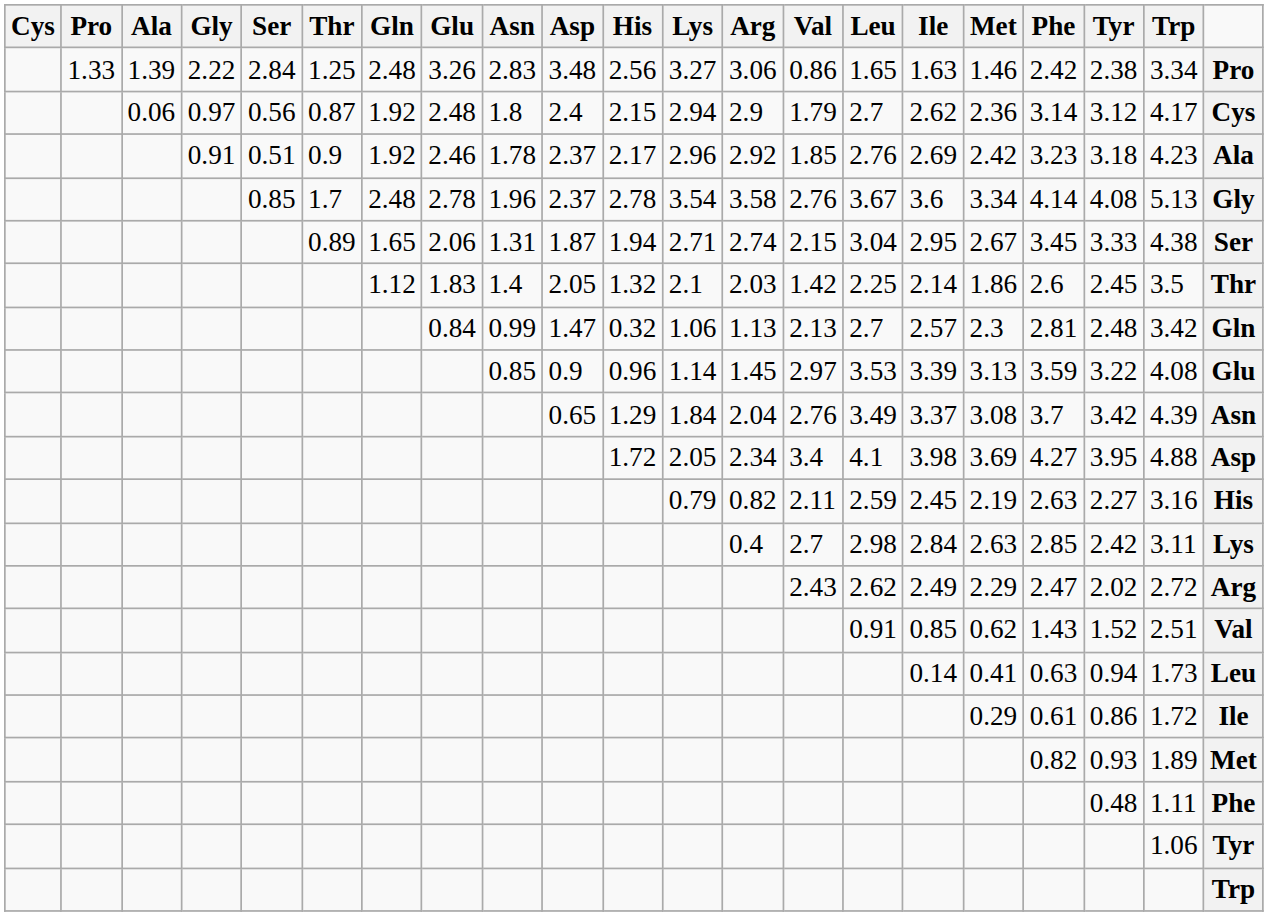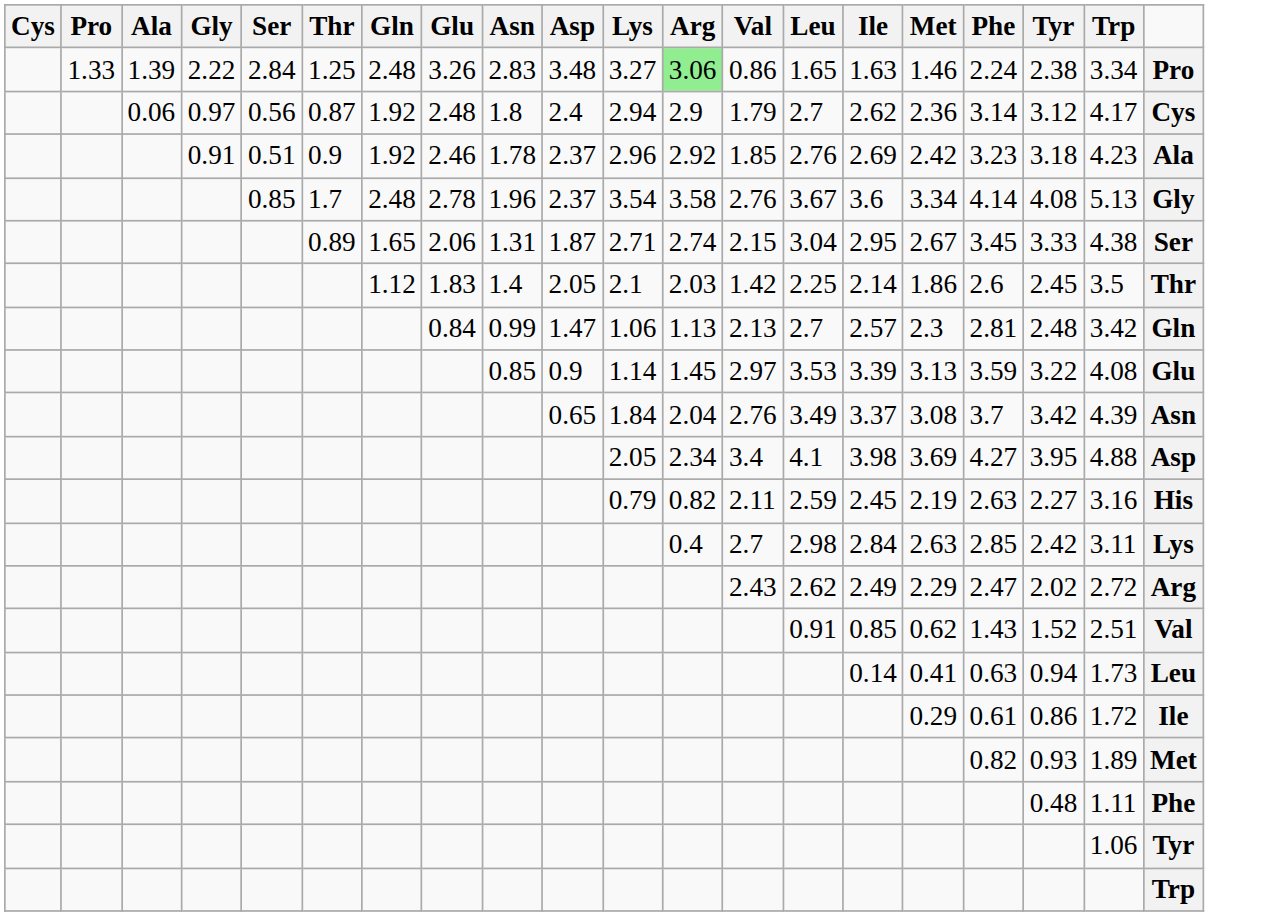- column: His | 2.56 | 2.15 | 2.17 | 2.78 | 1.94 | 1.32 | 0.32 | 0.96 | 1.29 | 1.72
2.22 | Arg: no background -> lightgreen background
2.22 | Phe: 2.42 -> 2.24
